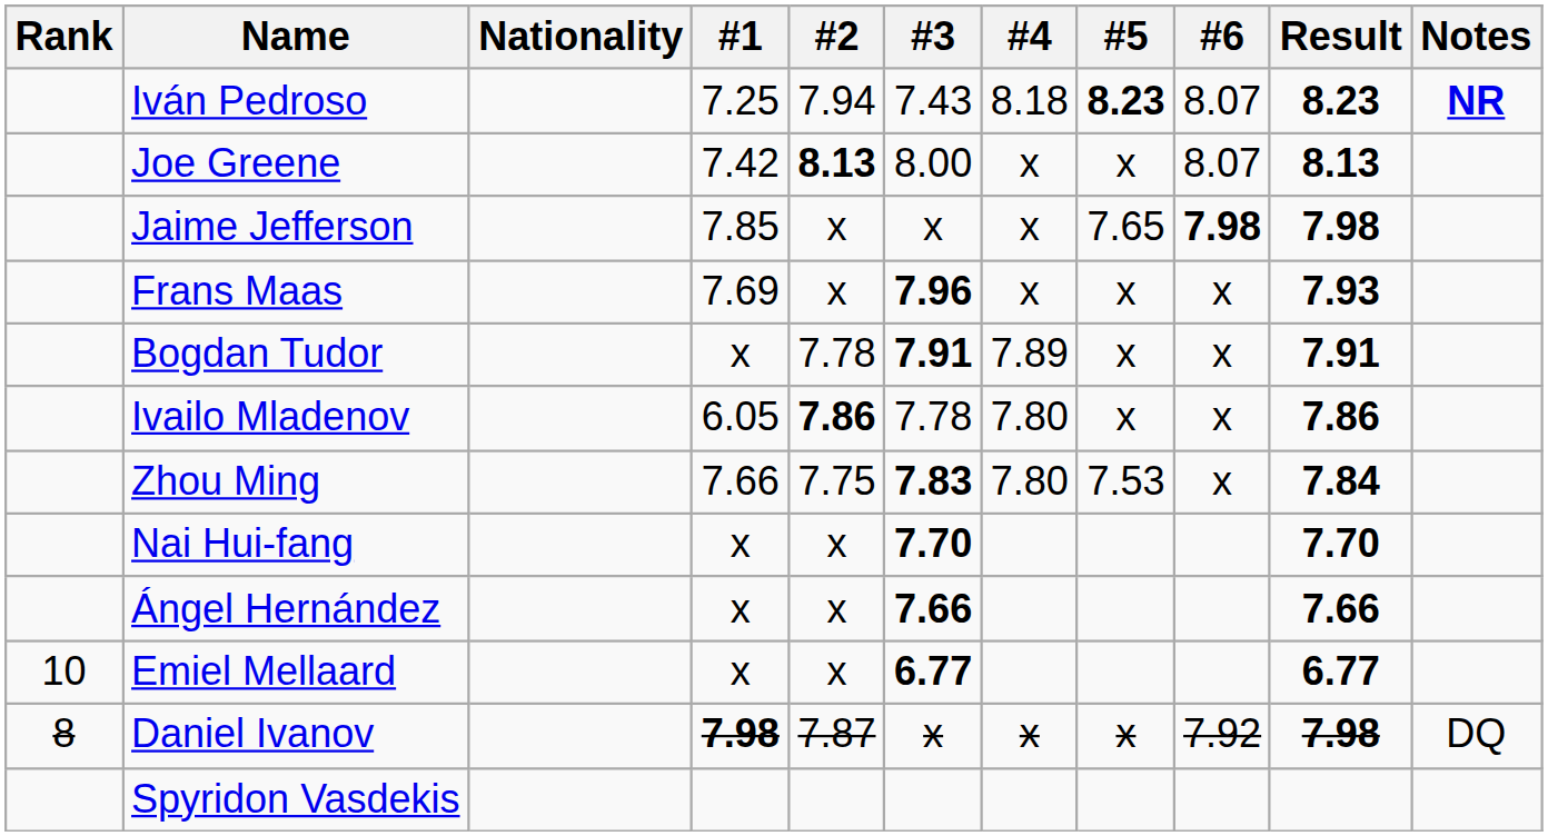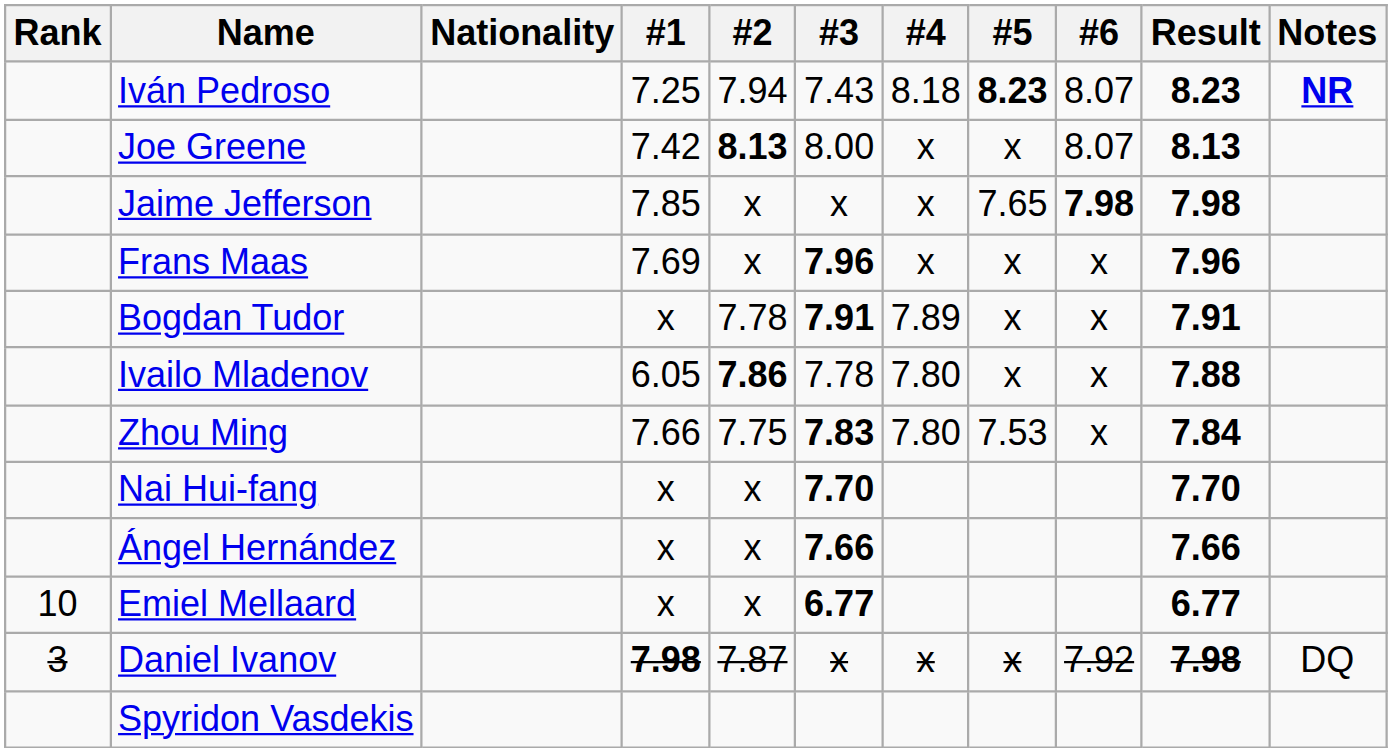Frans Maas | Result: 7.93 -> 7.96
Ivailo Mladenov | Result: 7.86 -> 7.88
Daniel Ivanov | Rank: 8 -> 3
